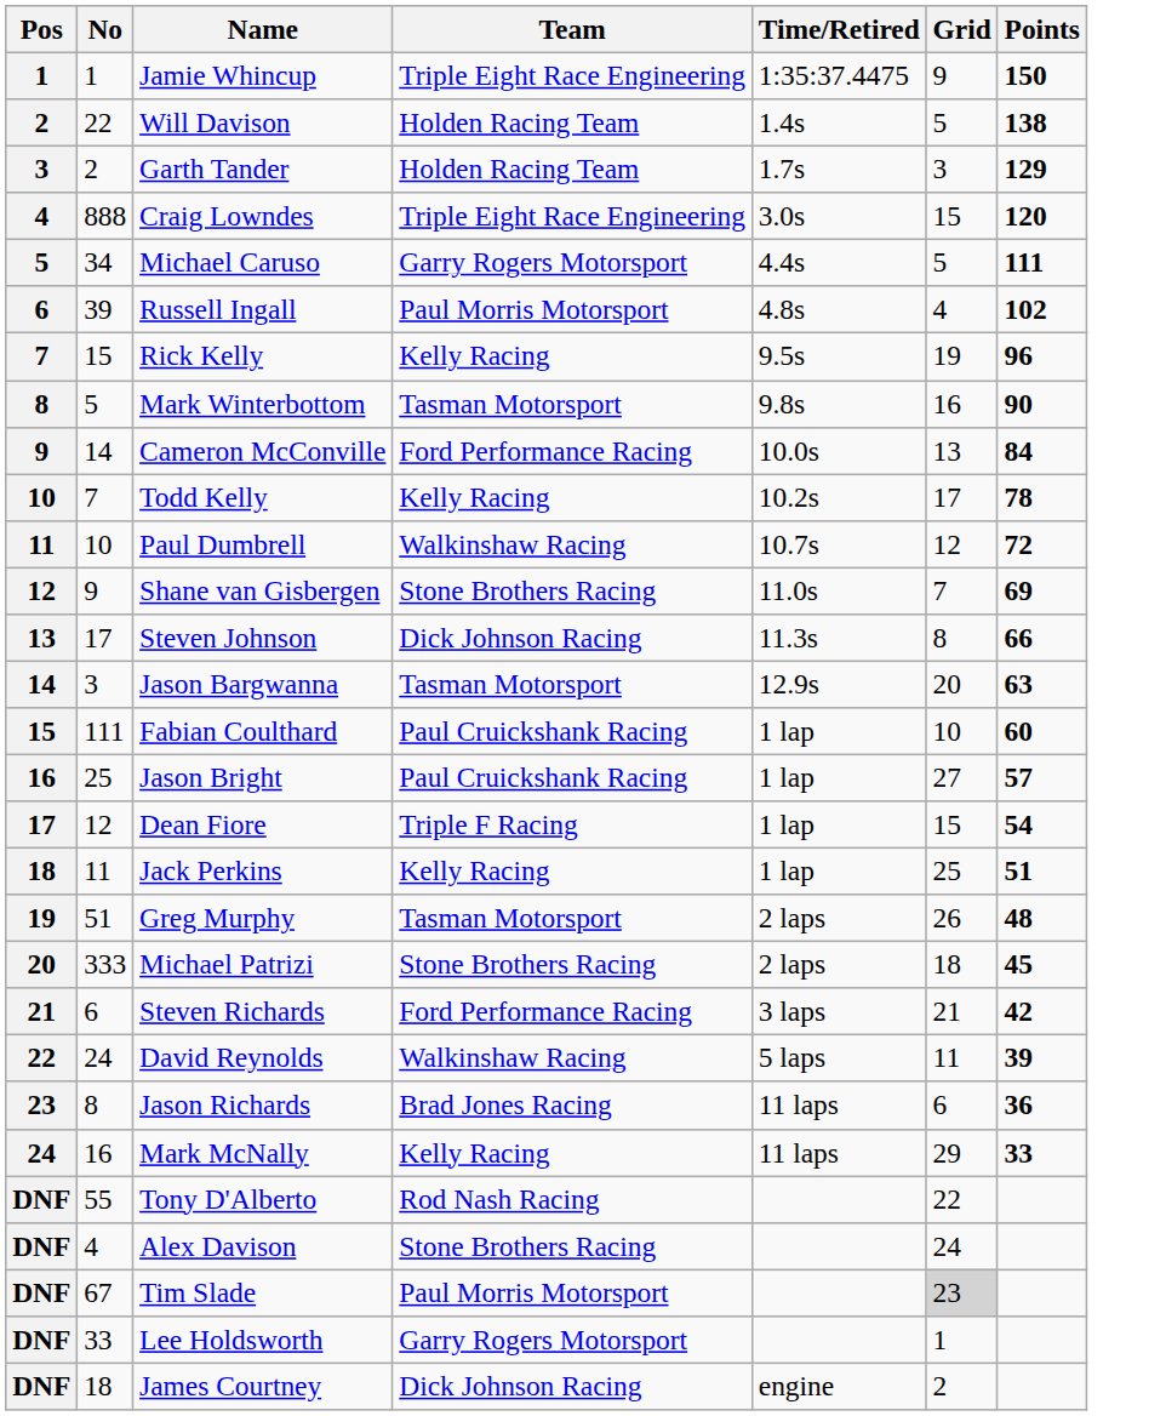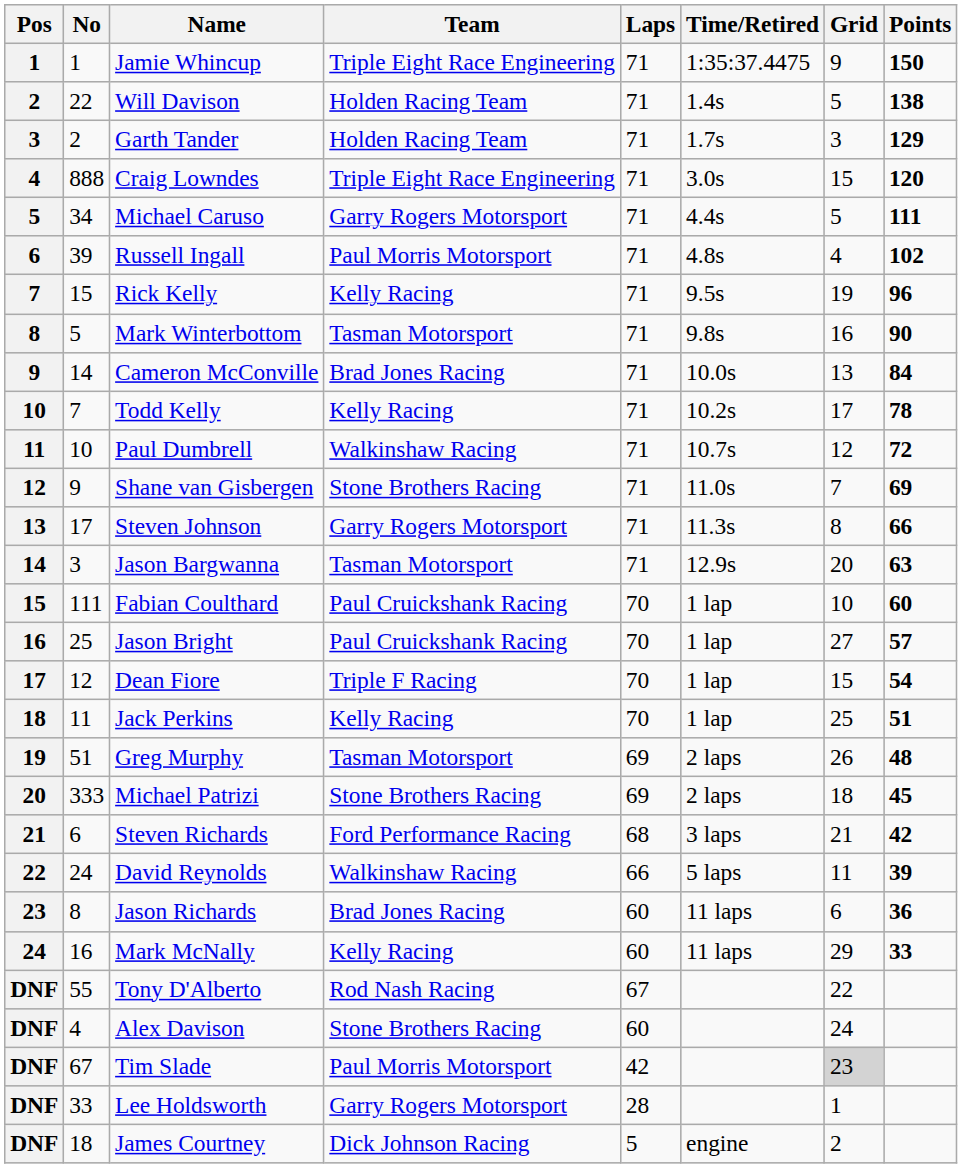+ column: Laps | 71 | 71 | 71 | 71 | 71 | 71 | 71 | 71 | 71 | 71 | 71 | 71 | 71 | 71 | 70 | 70 | 70 | 70 | 69 | 69 | 68 | 66 | 60 | 60 | 67 | 60 | 42 | 28 | 5
Cameron McConville | Team: Ford Performance Racing -> Brad Jones Racing
Steven Johnson | Team: Dick Johnson Racing -> Garry Rogers Motorsport
